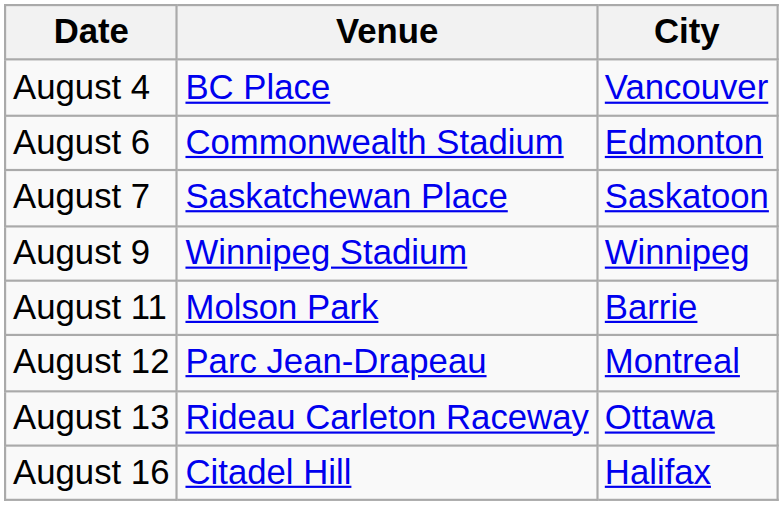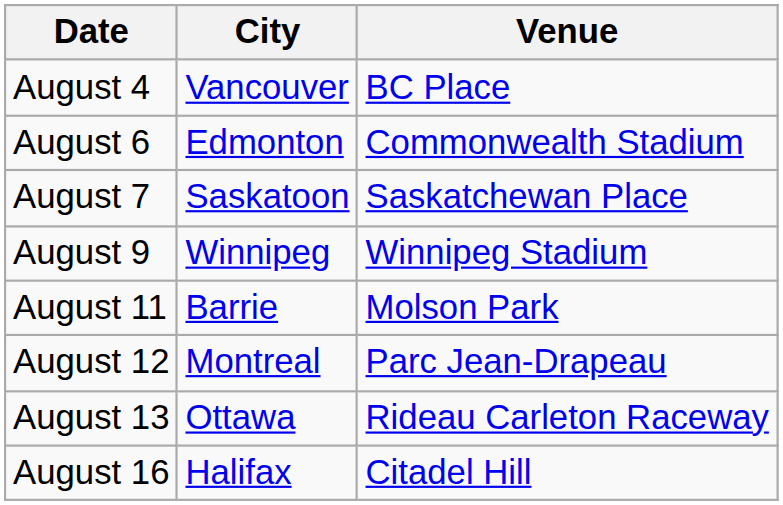columns swapped: City <-> Venue
